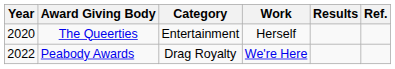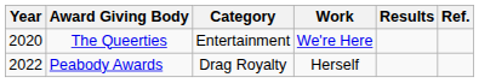The Queerties | Work: Herself -> We're Here
Peabody Awards | Work: We're Here -> Herself
